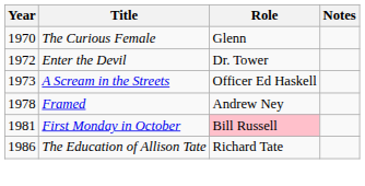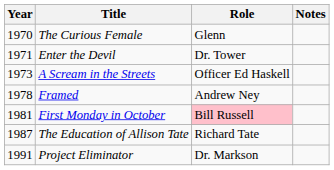Enter the Devil | Year: 1972 -> 1971
The Education of Allison Tate | Year: 1986 -> 1987
+ row: 1991 | Project Eliminator | Dr. Markson
